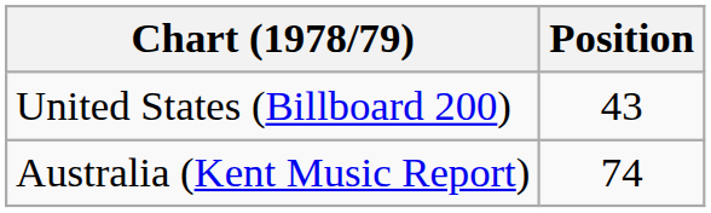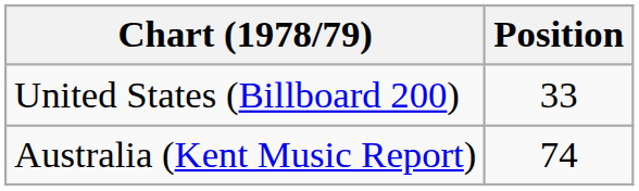United States (Billboard 200) | Position: 43 -> 33
